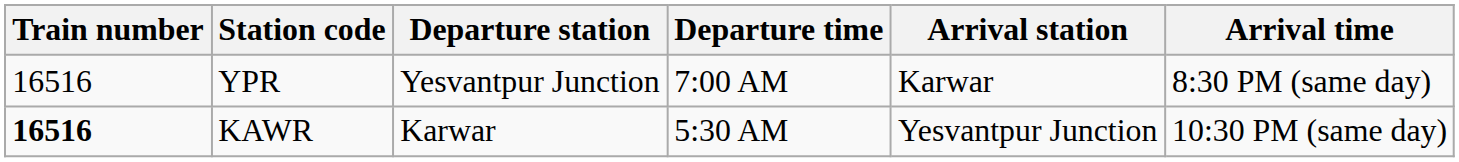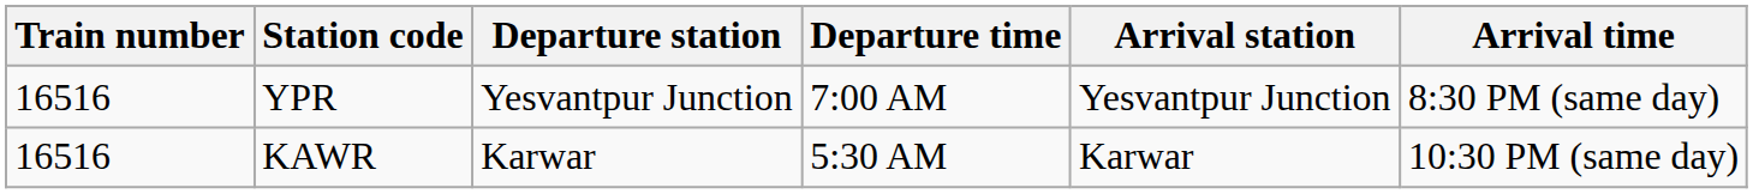YPR | Arrival station: Karwar -> Yesvantpur Junction
KAWR | Train number: bold -> normal
KAWR | Arrival station: Yesvantpur Junction -> Karwar
